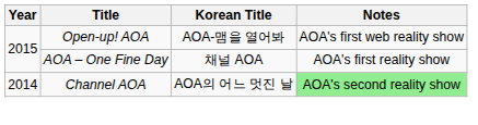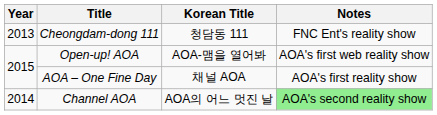+ row: 2013 | Cheongdam-dong 111 | 청담동 111 | FNC Ent's reality show
